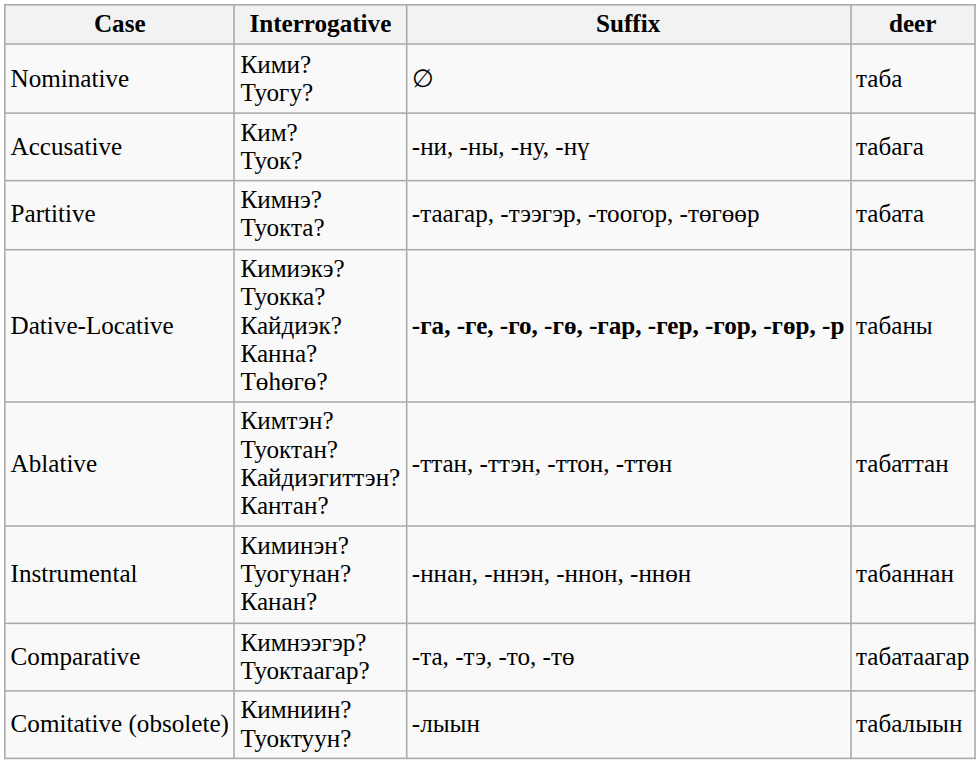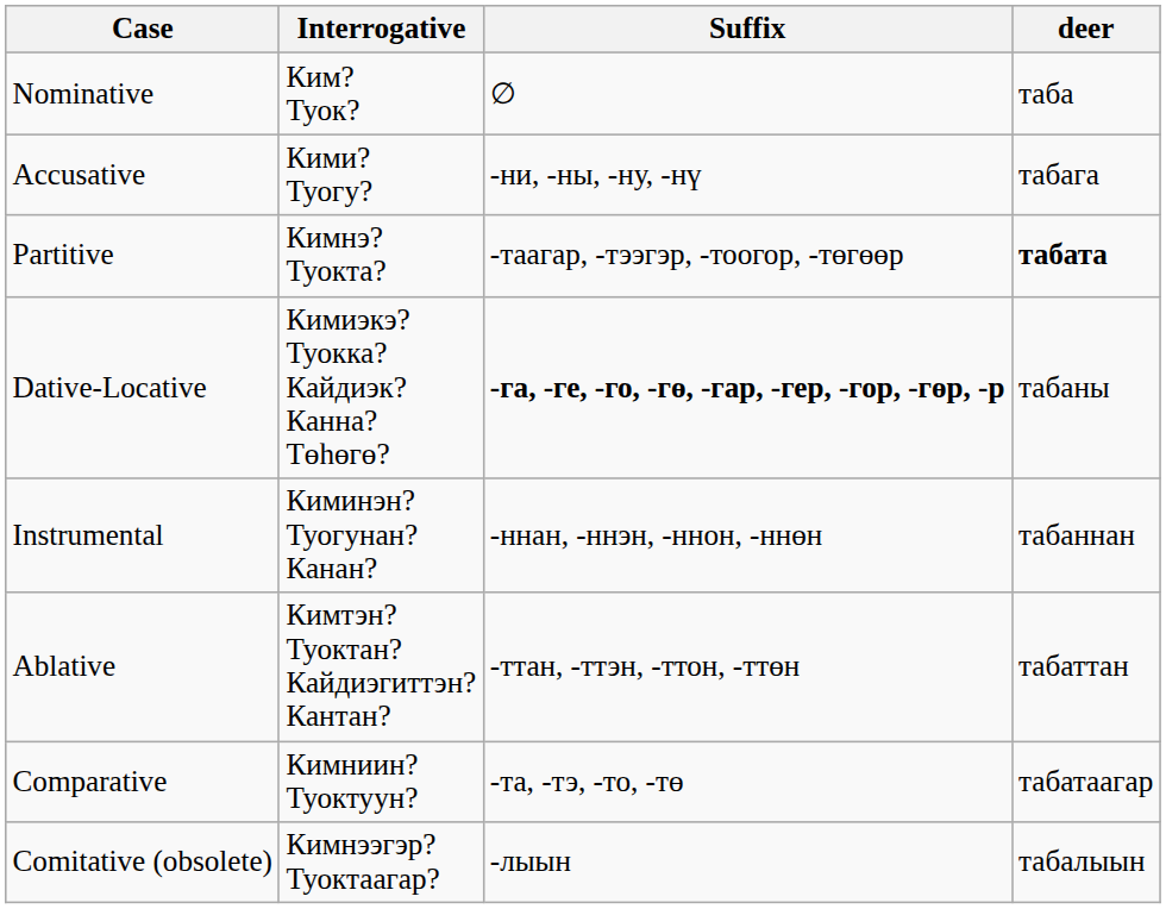Nominative | Interrogative: Кими? Туогу? -> Ким? Туок?
Accusative | Interrogative: Ким? Туок? -> Кими? Туогу?
Partitive | deer: normal -> bold
rows swapped: Ablative <-> Instrumental
Comparative | Interrogative: Кимнээгэр? Туоктаагар? -> Кимниин? Туоктуун?
Comitative (obsolete) | Interrogative: Кимниин? Туоктуун? -> Кимнээгэр? Туоктаагар?
